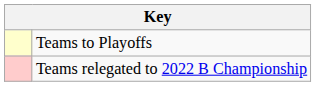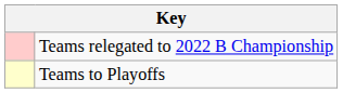rows swapped: Teams to Playoffs <-> Teams relegated to 2022 B Championship
